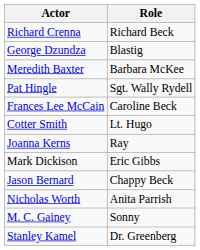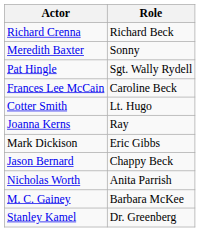- row: George Dzundza | Blastig
Meredith Baxter | Role: Barbara McKee -> Sonny
M. C. Gainey | Role: Sonny -> Barbara McKee
